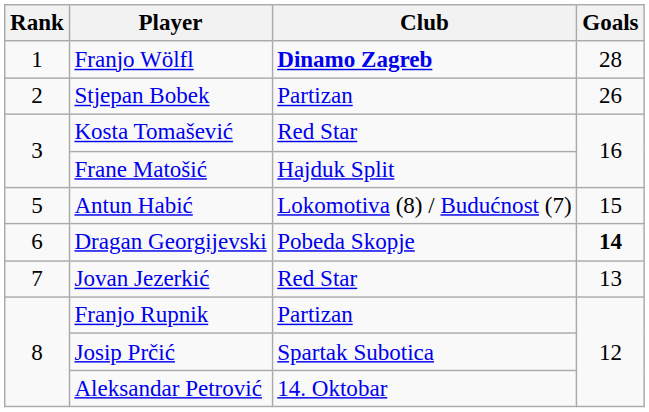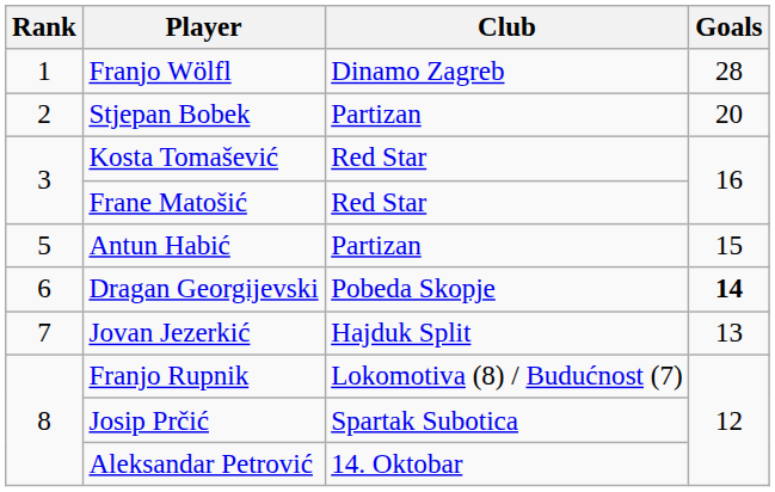Franjo Wölfl | Club: bold -> normal
Stjepan Bobek | Goals: 26 -> 20
Frane Matošić | Club: Hajduk Split -> Red Star
Antun Habić | Club: Lokomotiva (8) / Budućnost (7) -> Partizan
Jovan Jezerkić | Club: Red Star -> Hajduk Split
Franjo Rupnik | Club: Partizan -> Lokomotiva (8) / Budućnost (7)
